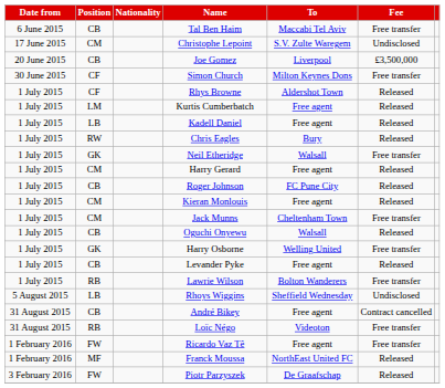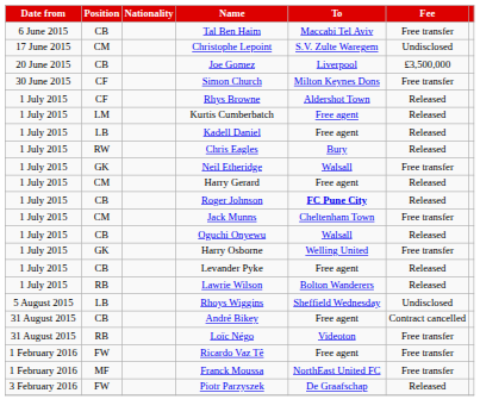Roger Johnson | To: normal -> bold
- row: 1 July 2015 | CM | Kieran Monlouis | Free agent | Released
Lawrie Wilson | Fee: Free transfer -> Released
Franck Moussa | Fee: Released -> Free transfer
